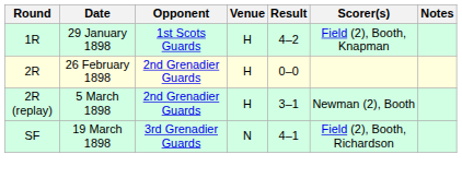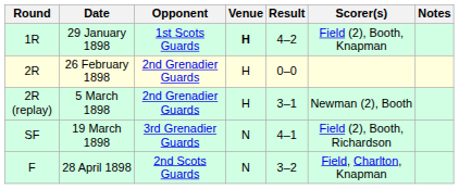29 January 1898 | Venue: normal -> bold
+ row: F | 28 April 1898 | 2nd Scots Guards | N | 3–2 | Field, Charlton, Knapman
